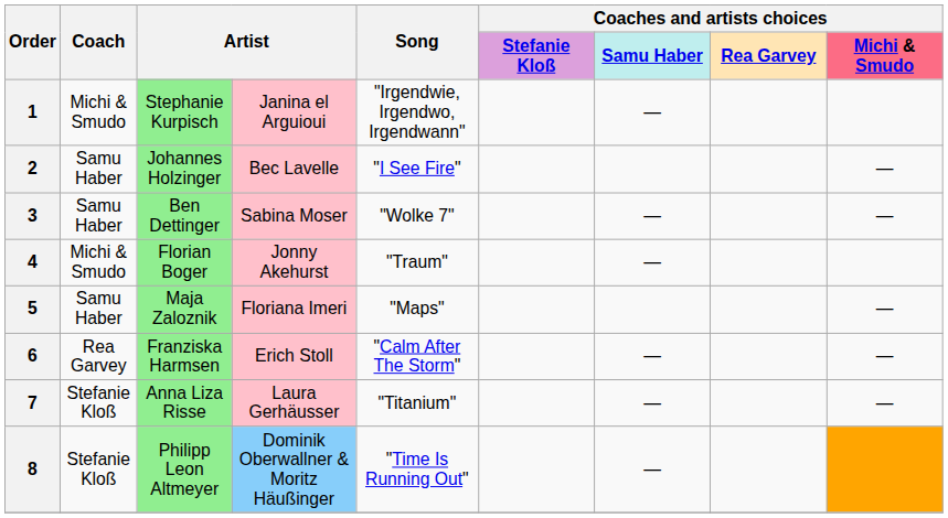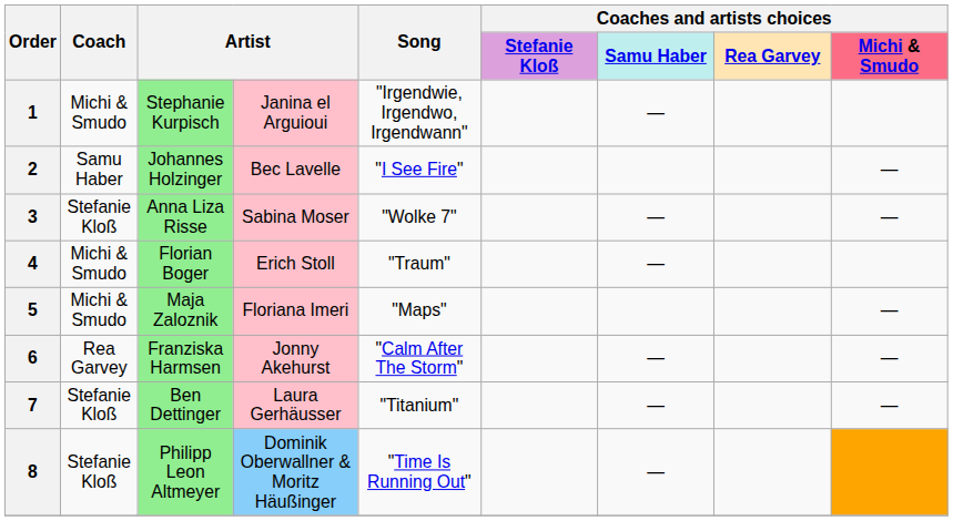3 | Coach: Samu Haber -> Stefanie Kloß
3 | column 3: Ben Dettinger -> Anna Liza Risse
4 | column 4: Jonny Akehurst -> Erich Stoll
5 | Coach: Samu Haber -> Michi & Smudo
6 | column 4: Erich Stoll -> Jonny Akehurst
7 | column 3: Anna Liza Risse -> Ben Dettinger
